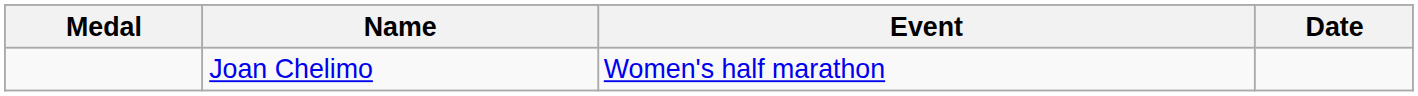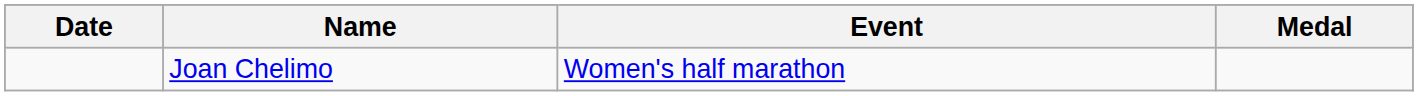columns swapped: Medal <-> Date
